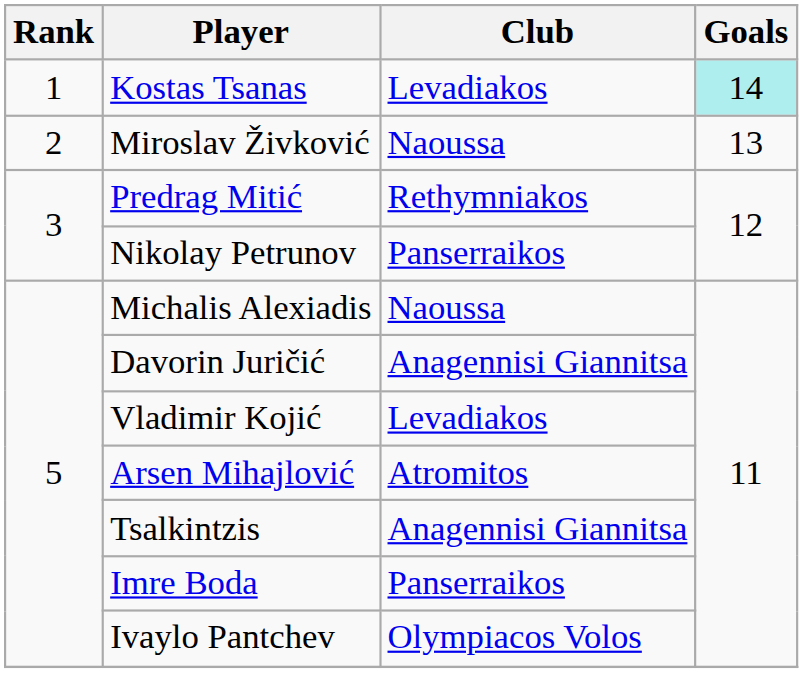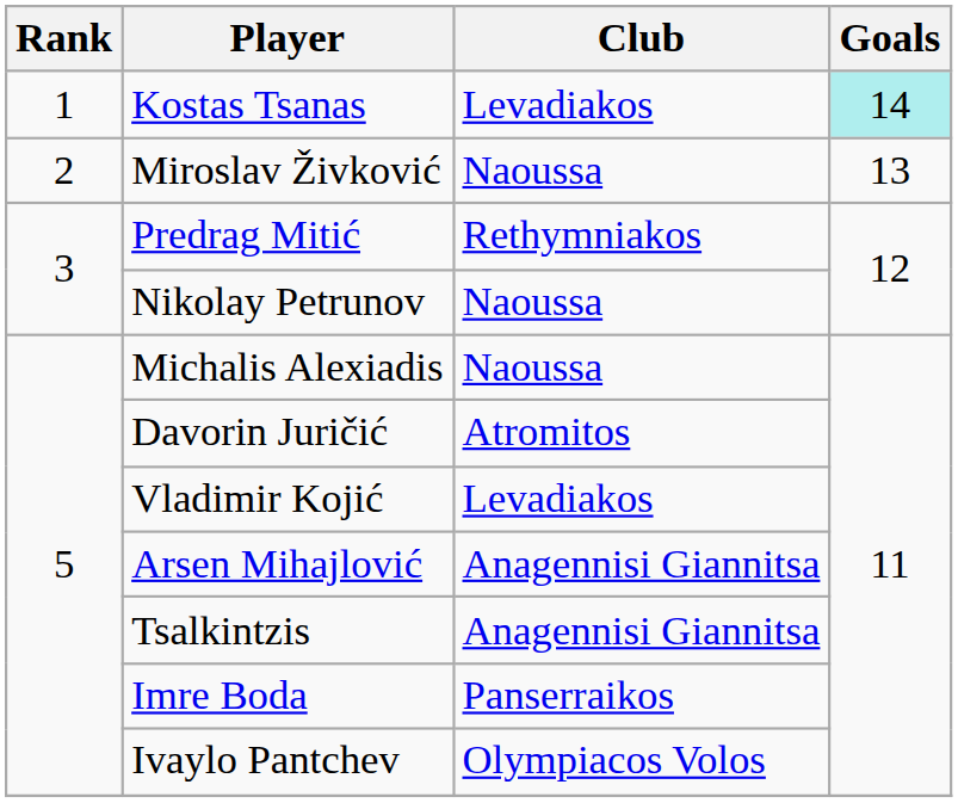Nikolay Petrunov | Club: Panserraikos -> Naoussa
Davorin Juričić | Club: Anagennisi Giannitsa -> Atromitos
Arsen Mihajlović | Club: Atromitos -> Anagennisi Giannitsa
